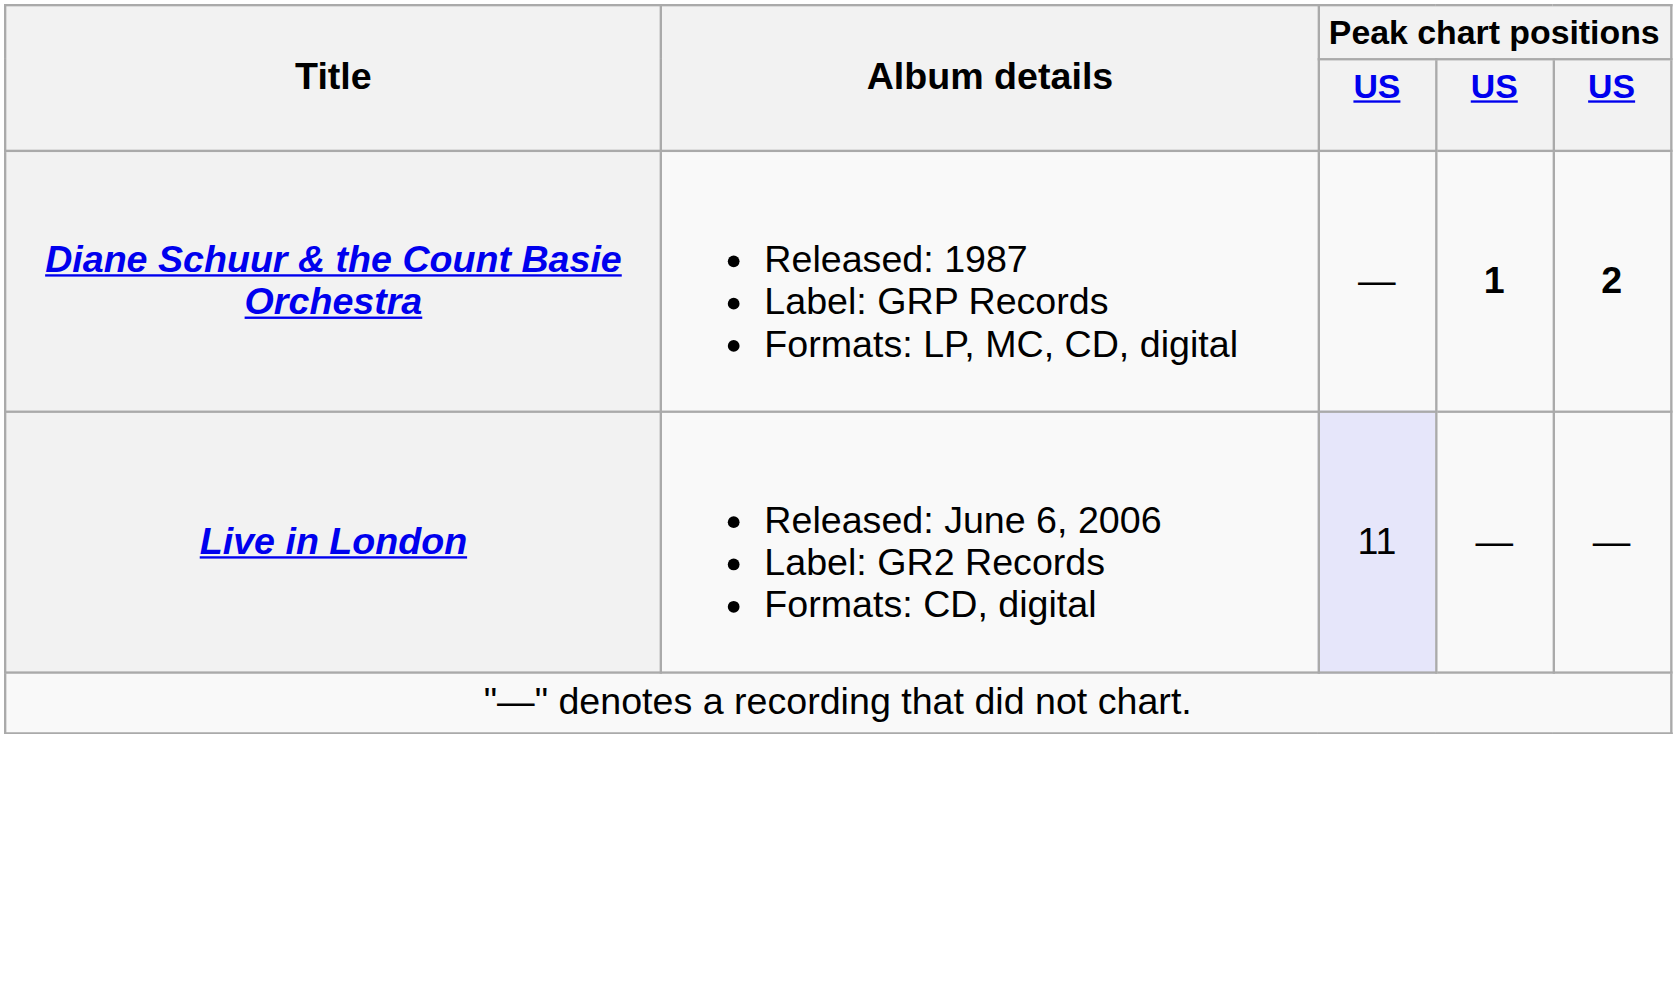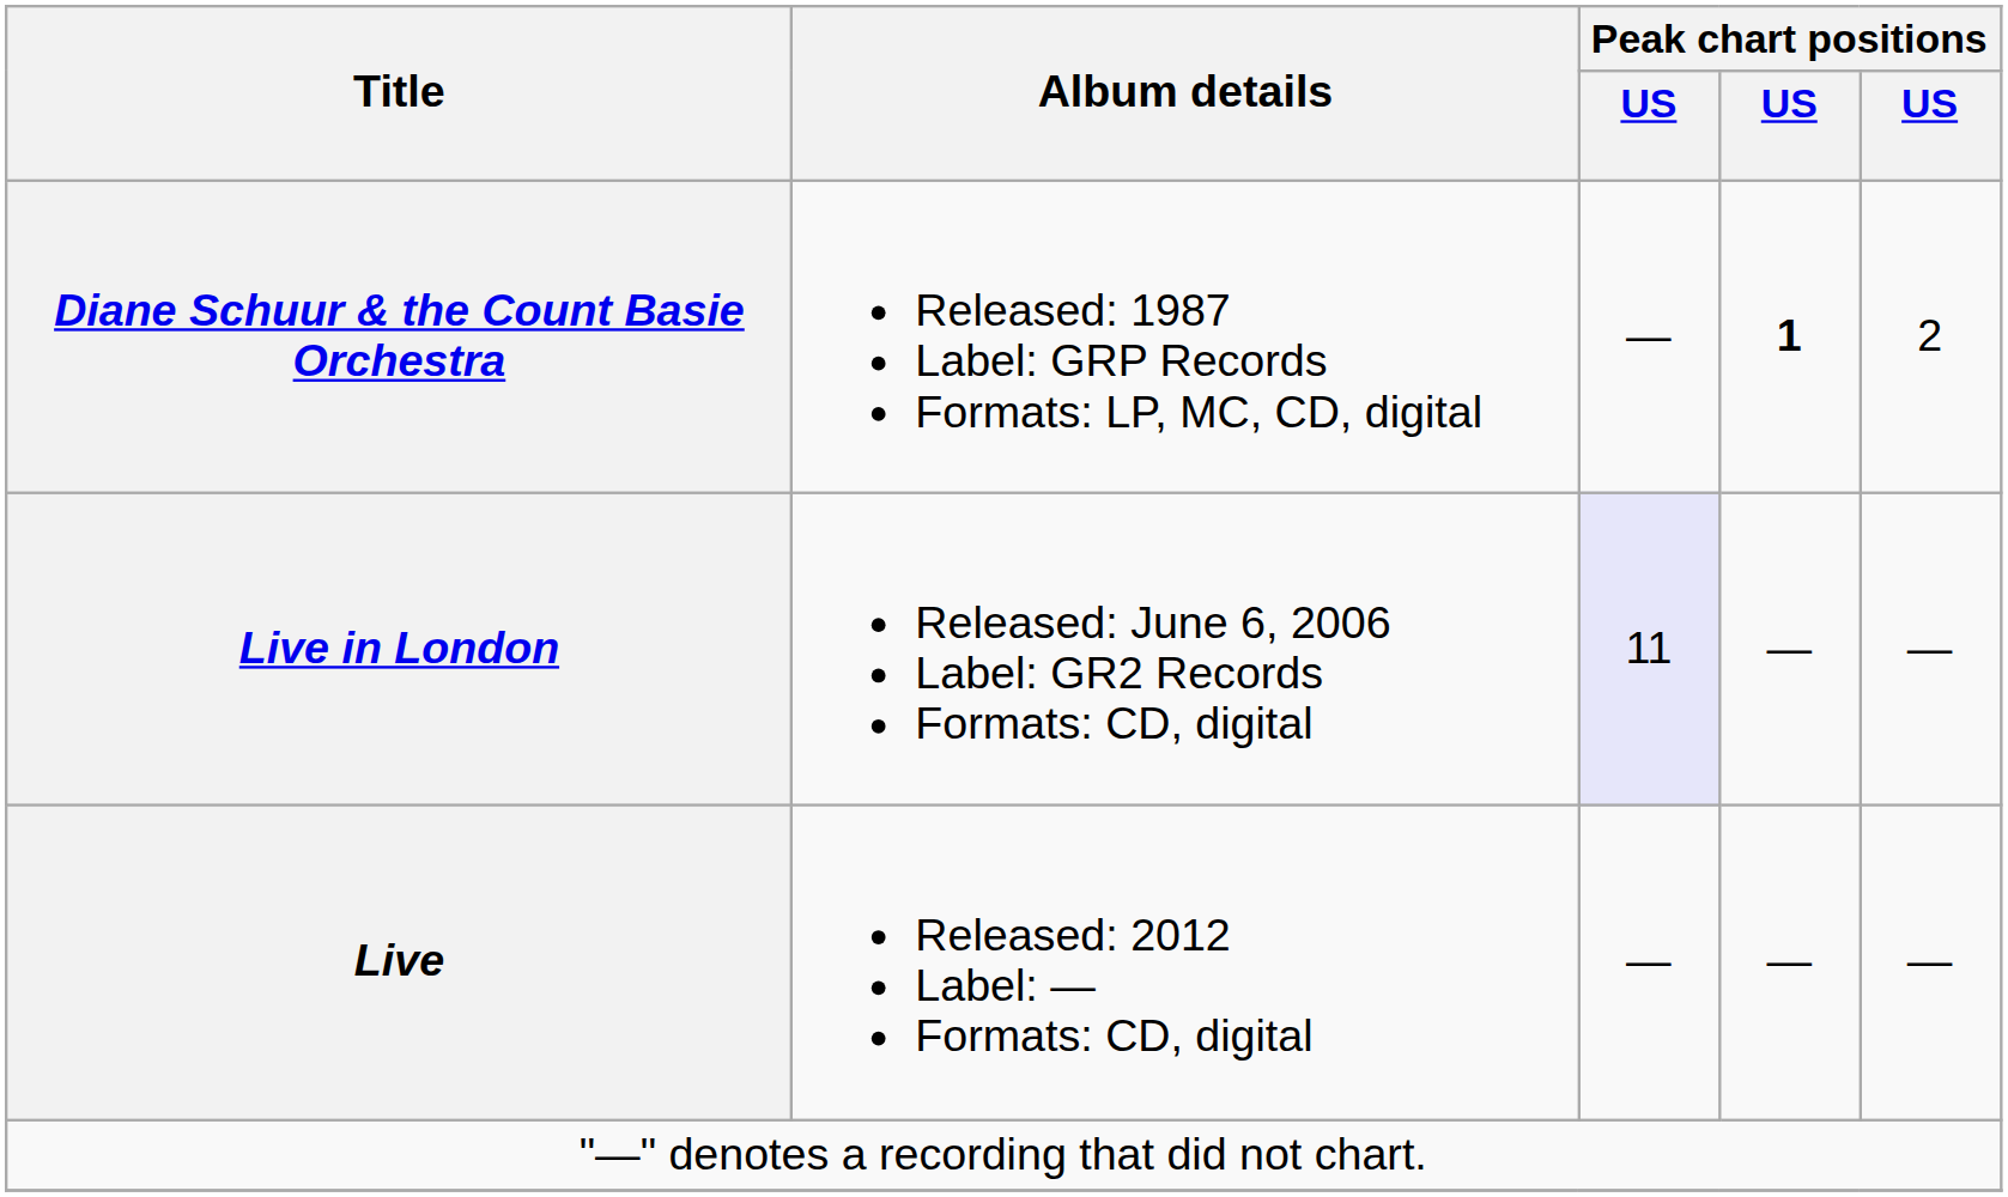Diane Schuur & the Count Basie Orchestra | column 5: bold -> normal
+ row: Live | Released: 2012 Label: — Formats: CD, digital | — | — | —
